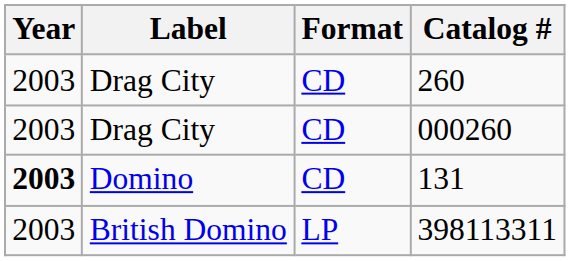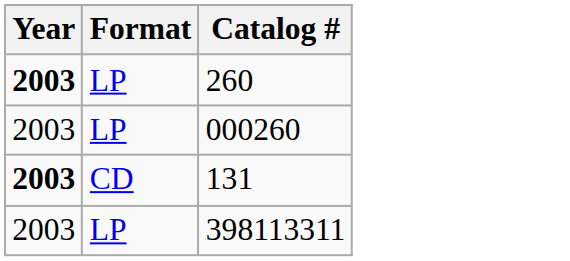- column: Label | Drag City | Drag City | Domino | British Domino
260 | Year: normal -> bold
260 | Format: CD -> LP
000260 | Format: CD -> LP
